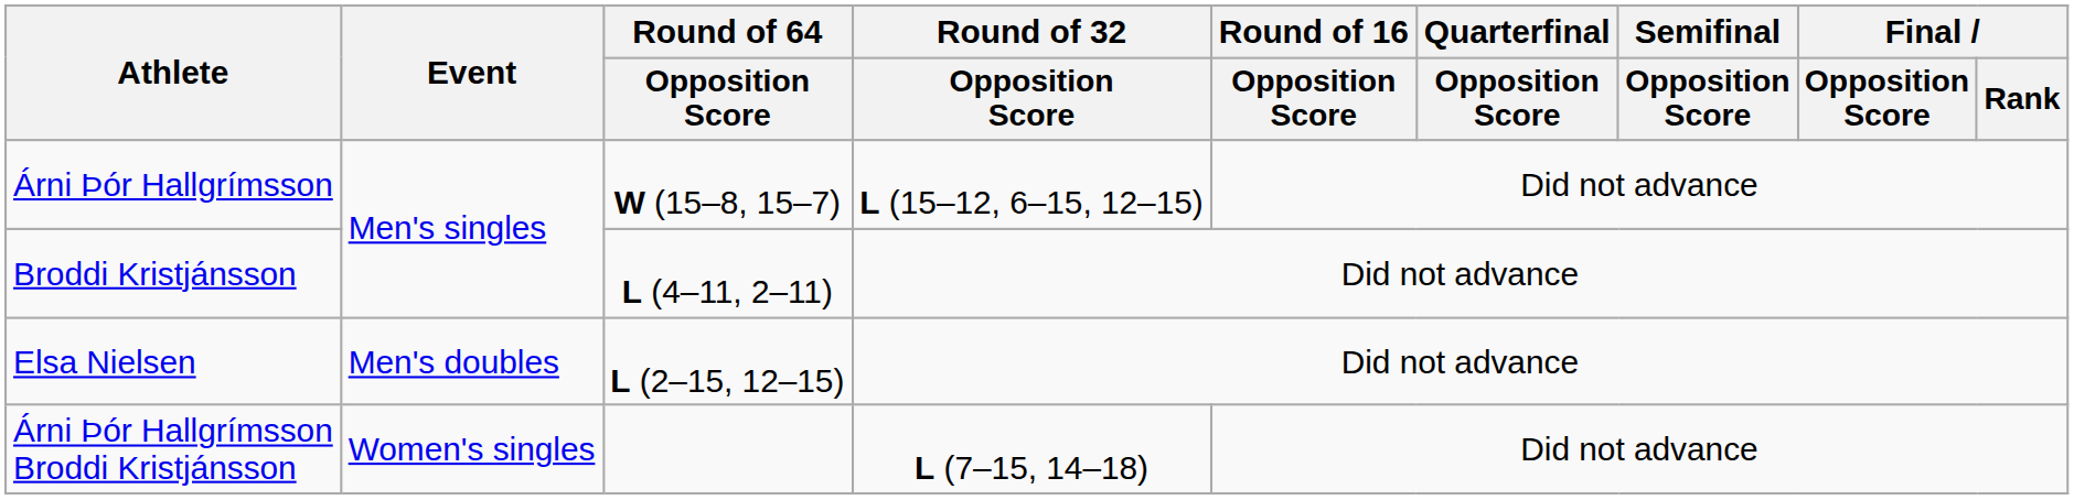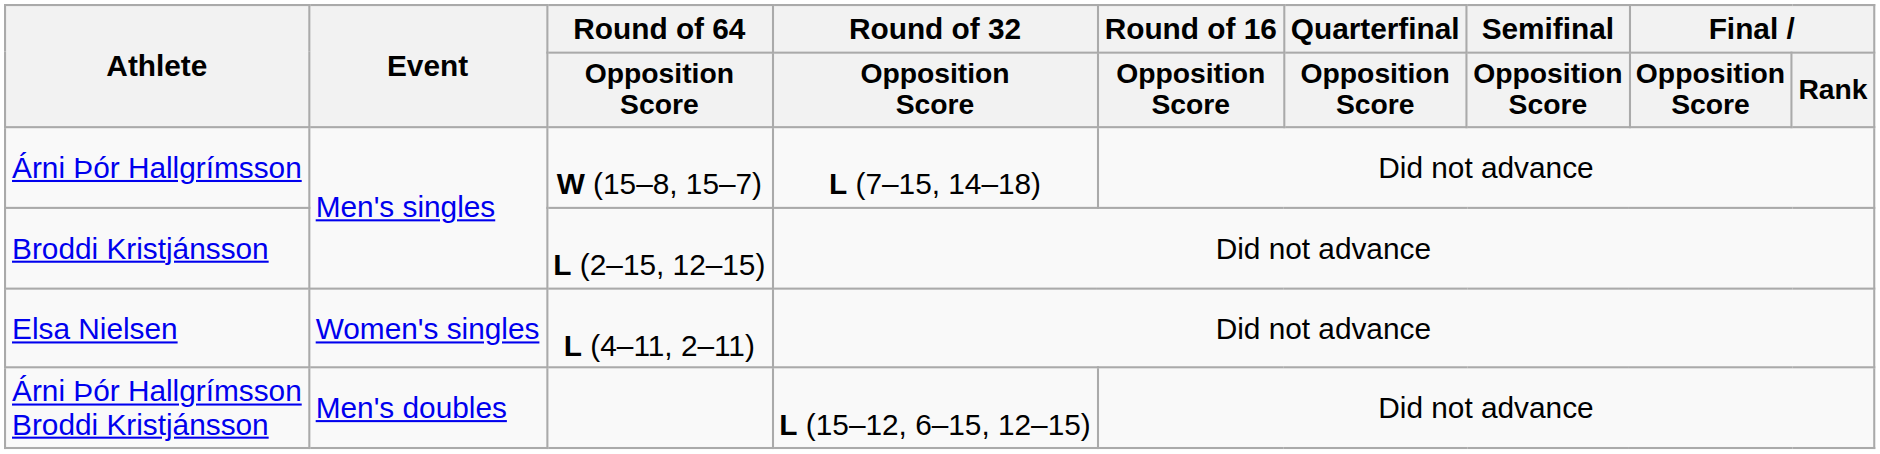Árni Þór Hallgrímsson | Round of 32 / Opposition Score: L (15–12, 6–15, 12–15) -> L (7–15, 14–18)
Broddi Kristjánsson | Round of 64 / Opposition Score: L (4–11, 2–11) -> L (2–15, 12–15)
Elsa Nielsen | Event: Men's doubles -> Women's singles
Elsa Nielsen | Round of 64 / Opposition Score: L (2–15, 12–15) -> L (4–11, 2–11)
Árni Þór Hallgrímsson Broddi Kristjánsson | Event: Women's singles -> Men's doubles
Árni Þór Hallgrímsson Broddi Kristjánsson | Round of 32 / Opposition Score: L (7–15, 14–18) -> L (15–12, 6–15, 12–15)
